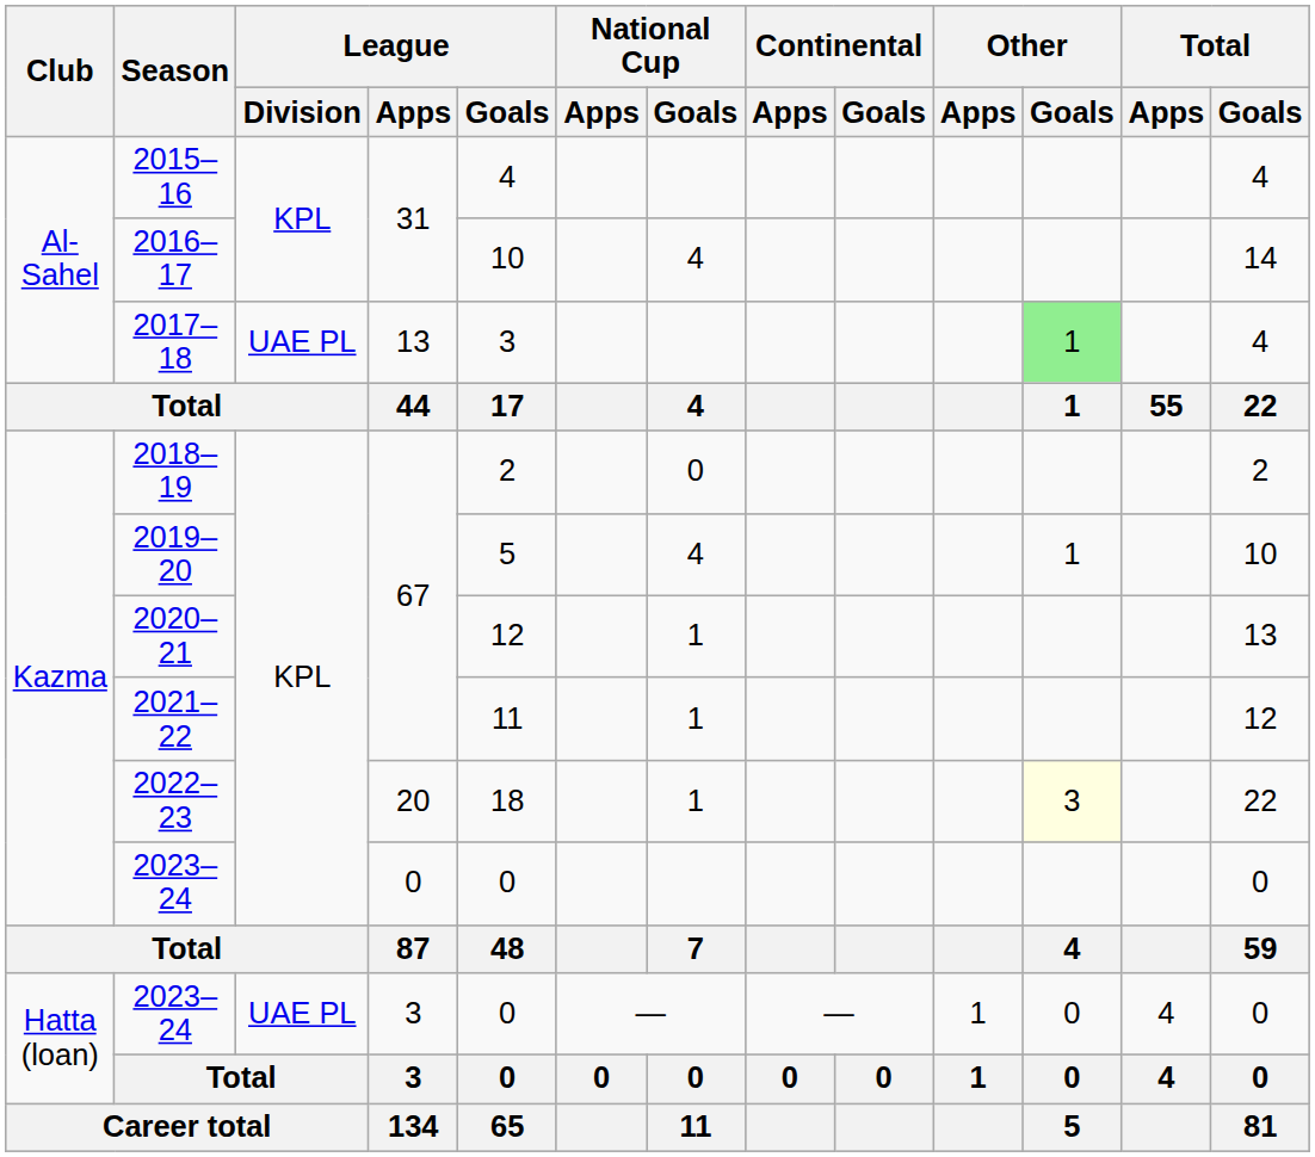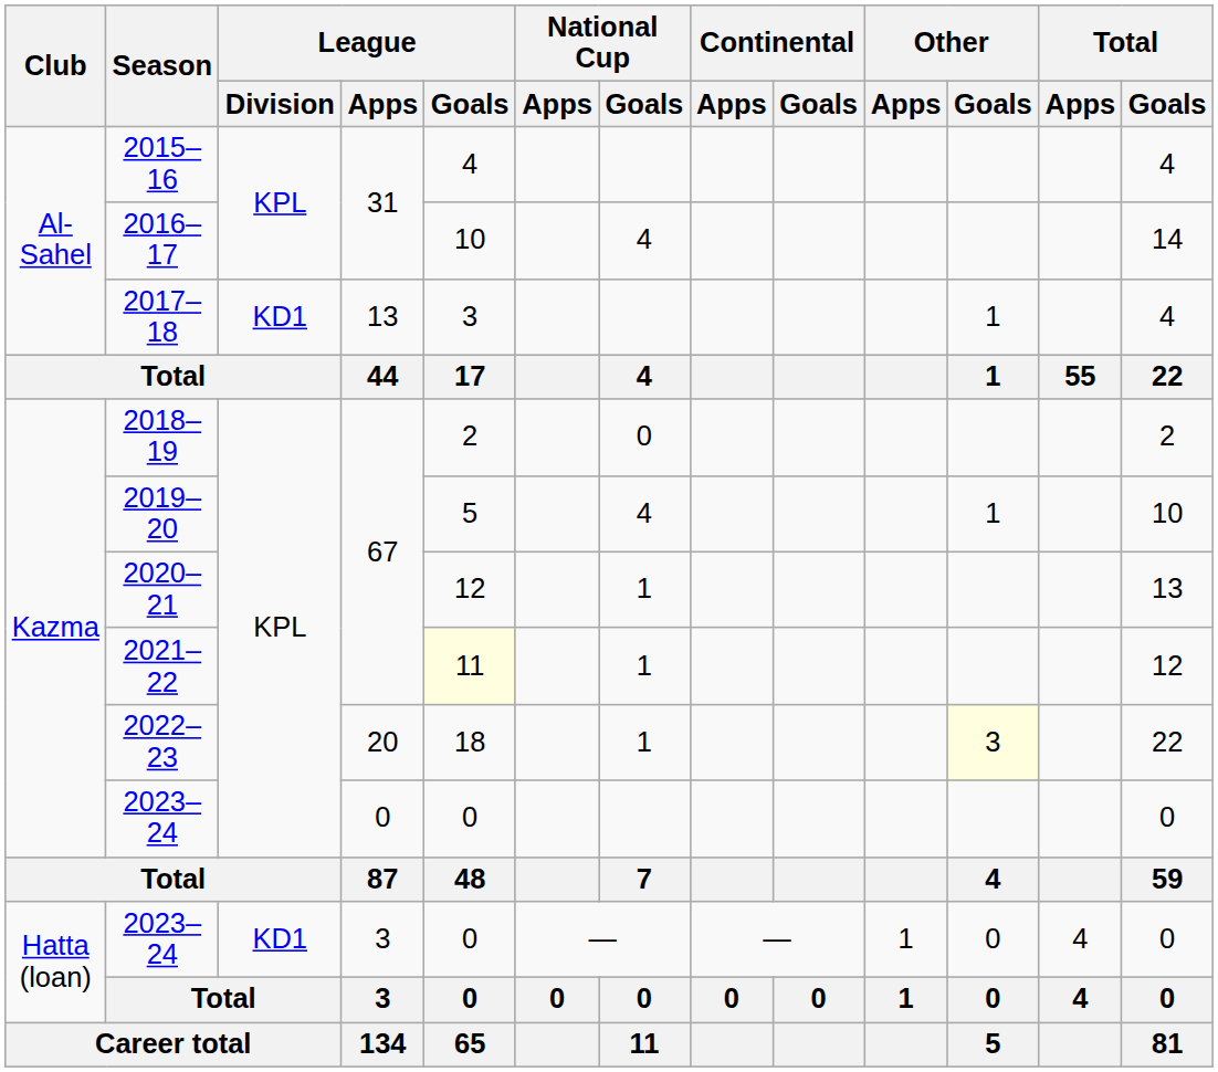2017–18 | League / Division: UAE PL -> KD1
2017–18 | Other / Goals: lightgreen background -> no background
2021–22 | League / Goals: no background -> lightyellow background
2023–24 / 3 | League / Division: UAE PL -> KD1
